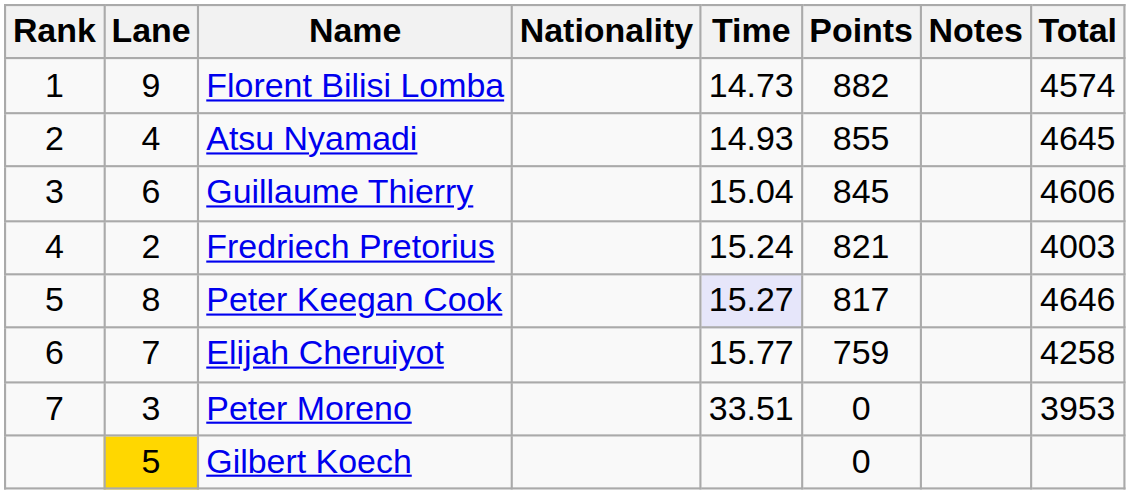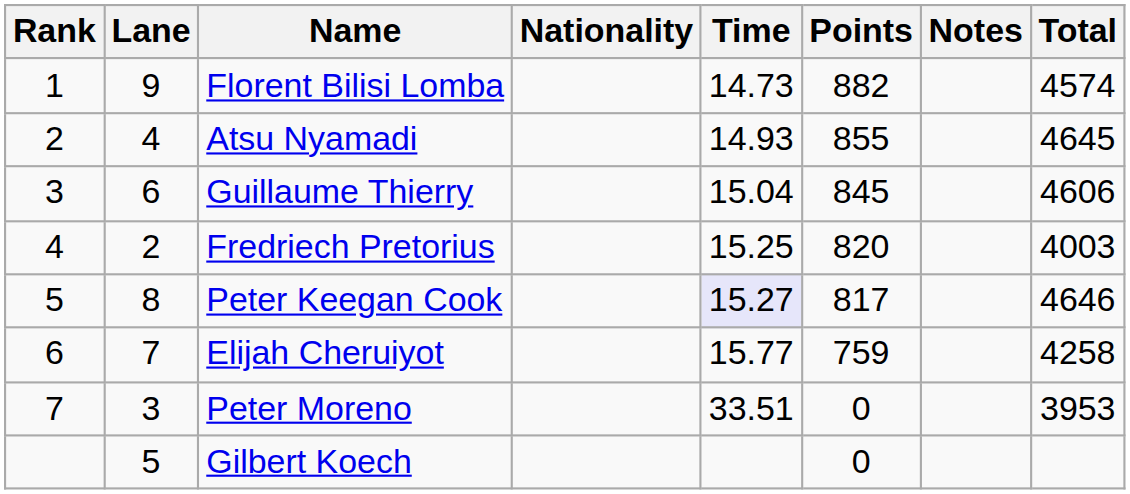Fredriech Pretorius | Time: 15.24 -> 15.25
Fredriech Pretorius | Points: 821 -> 820
Gilbert Koech | Lane: gold background -> no background
